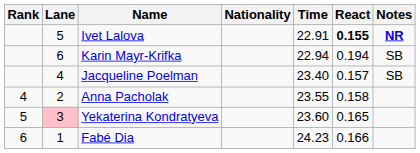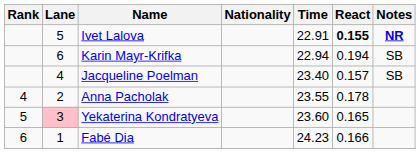Anna Pacholak | React: 0.158 -> 0.178
